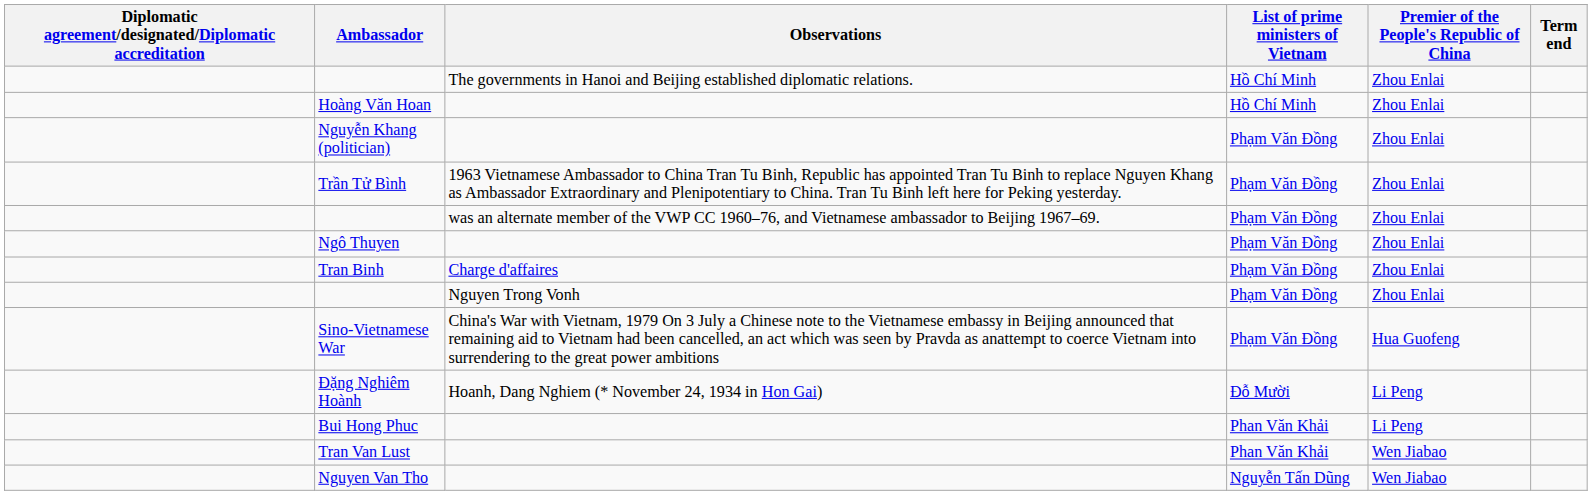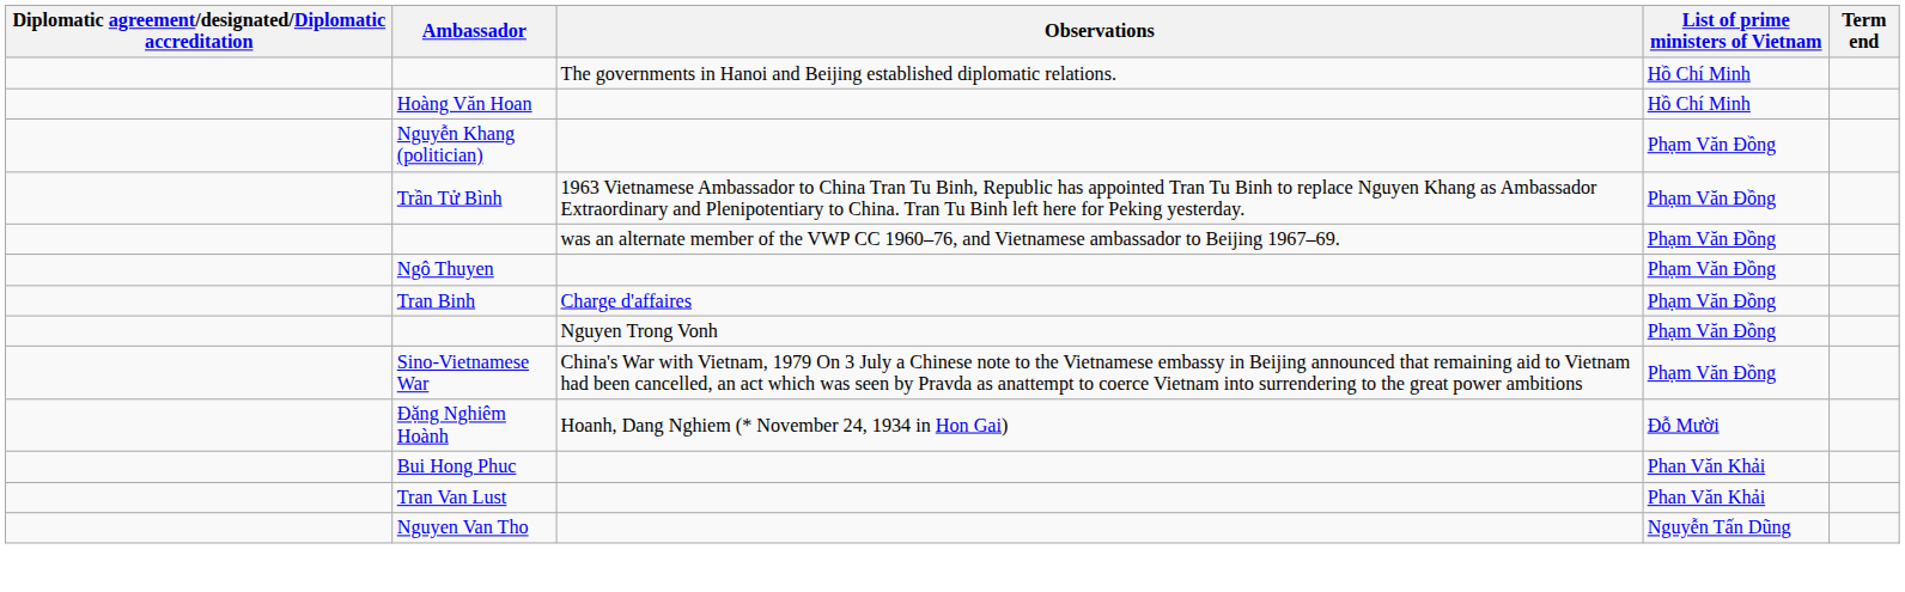- column: Premier of the People's Republic of China | Zhou Enlai | Zhou Enlai | Zhou Enlai | Zhou Enlai | Zhou Enlai | Zhou Enlai | Zhou Enlai | Zhou Enlai | Hua Guofeng | Li Peng | Li Peng | Wen Jiabao | Wen Jiabao
